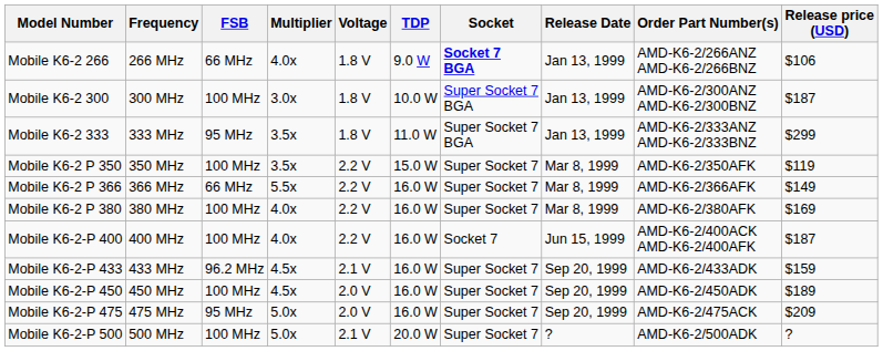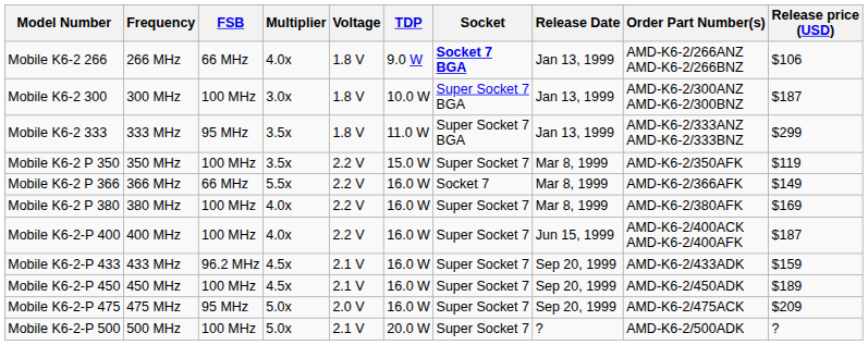Mobile K6-2 P 366 | Socket: Super Socket 7 -> Socket 7
Mobile K6-2-P 400 | Socket: Socket 7 -> Super Socket 7
Mobile K6-2-P 450 | Voltage: 2.0 V -> 2.1 V
